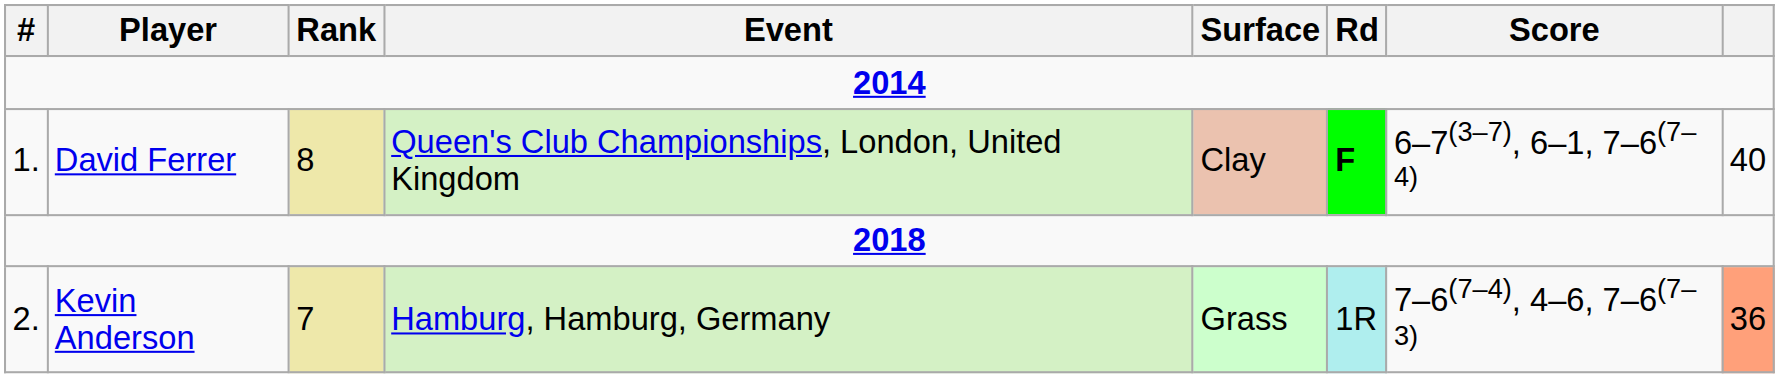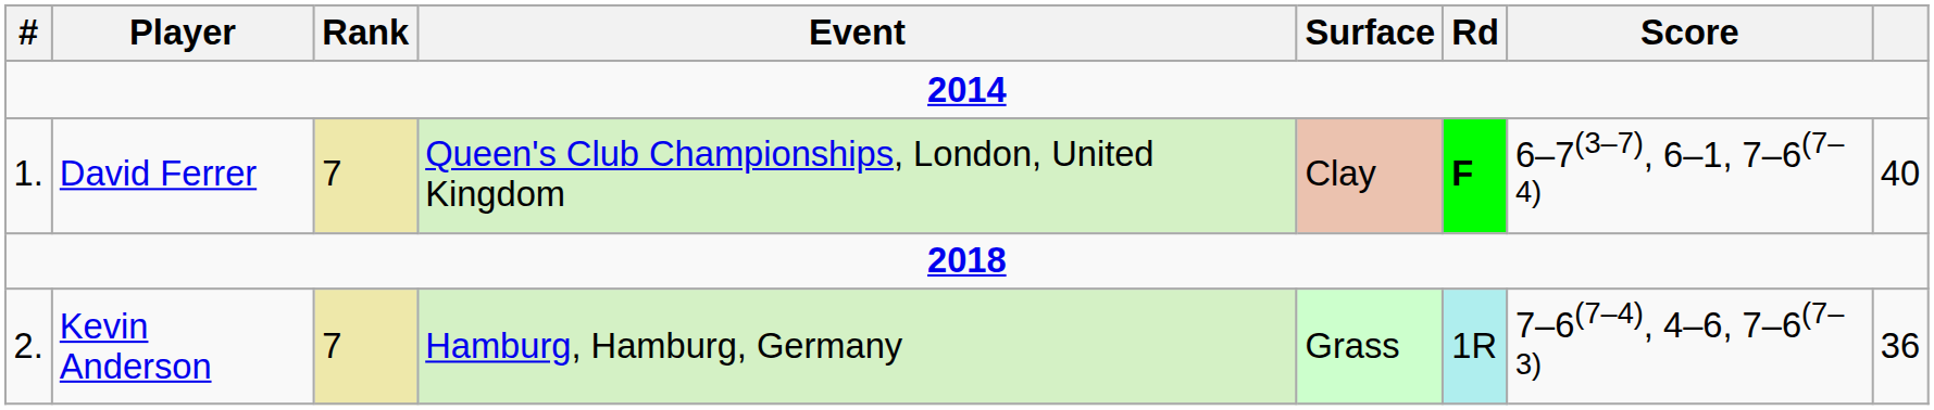David Ferrer | Rank: 8 -> 7
Kevin Anderson | column 8: lightsalmon background -> no background
